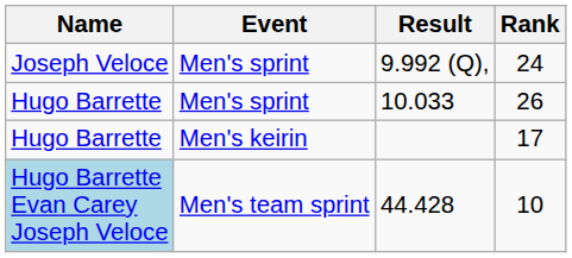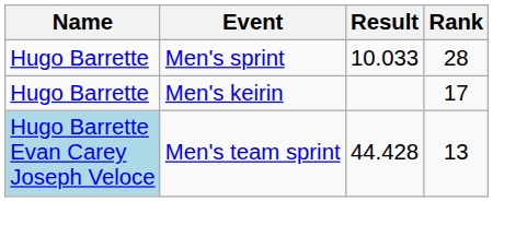- row: Joseph Veloce | Men's sprint | 9.992 (Q), | 24
10.033 | Rank: 26 -> 28
44.428 | Rank: 10 -> 13
